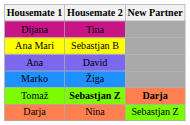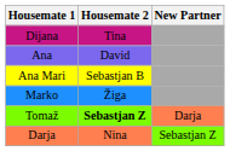rows swapped: Ana <-> Ana Mari
Tomaž | New Partner: bold -> normal
